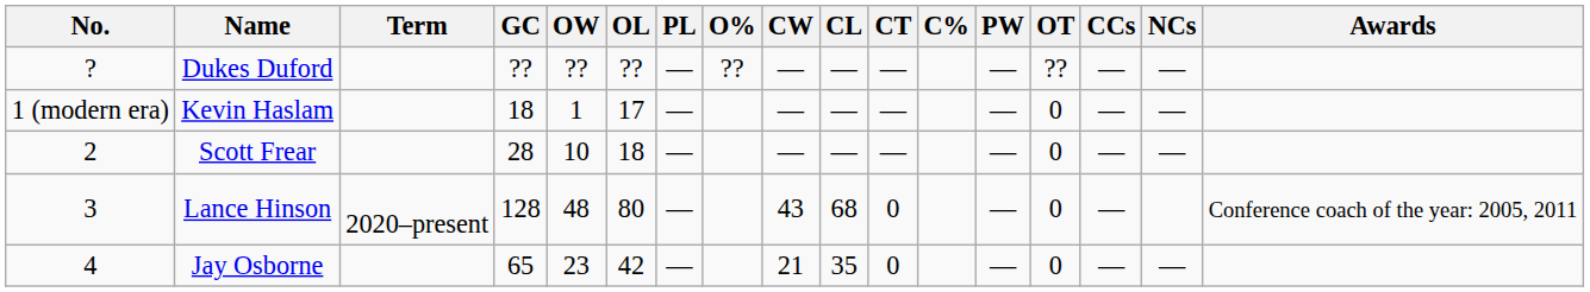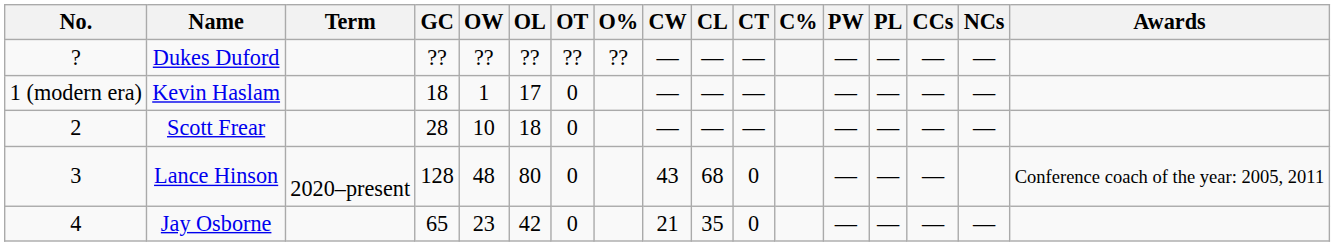columns swapped: OT <-> PL
